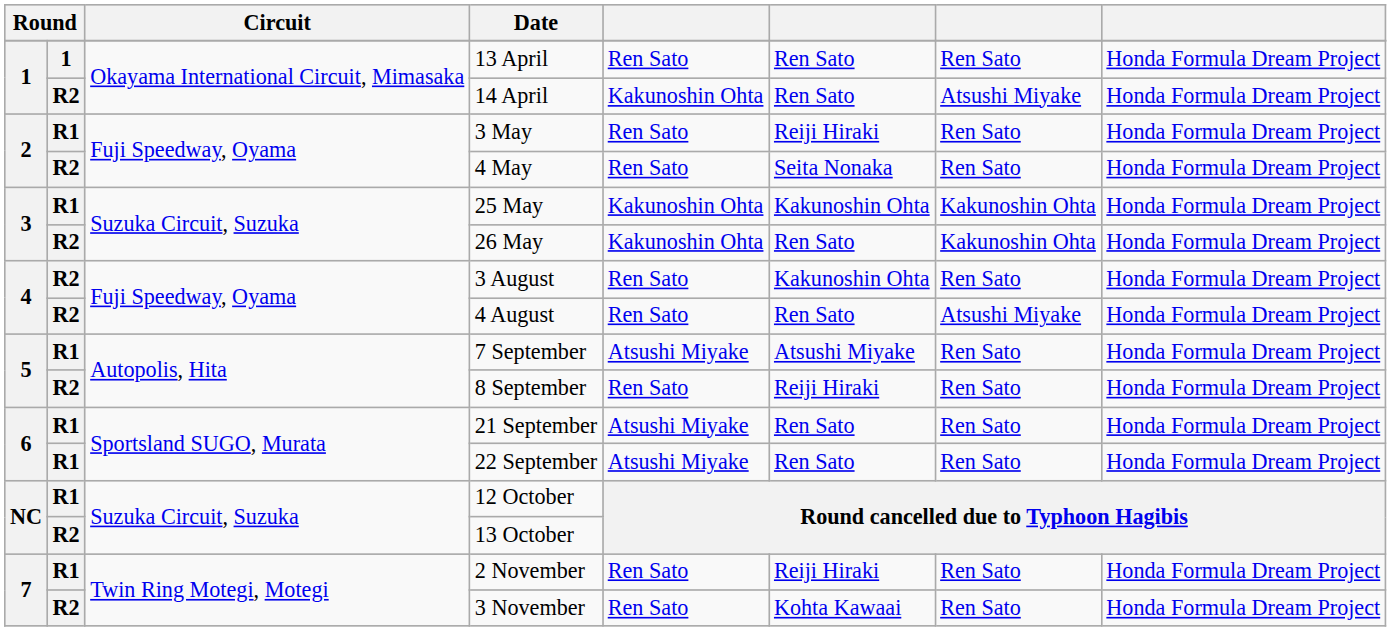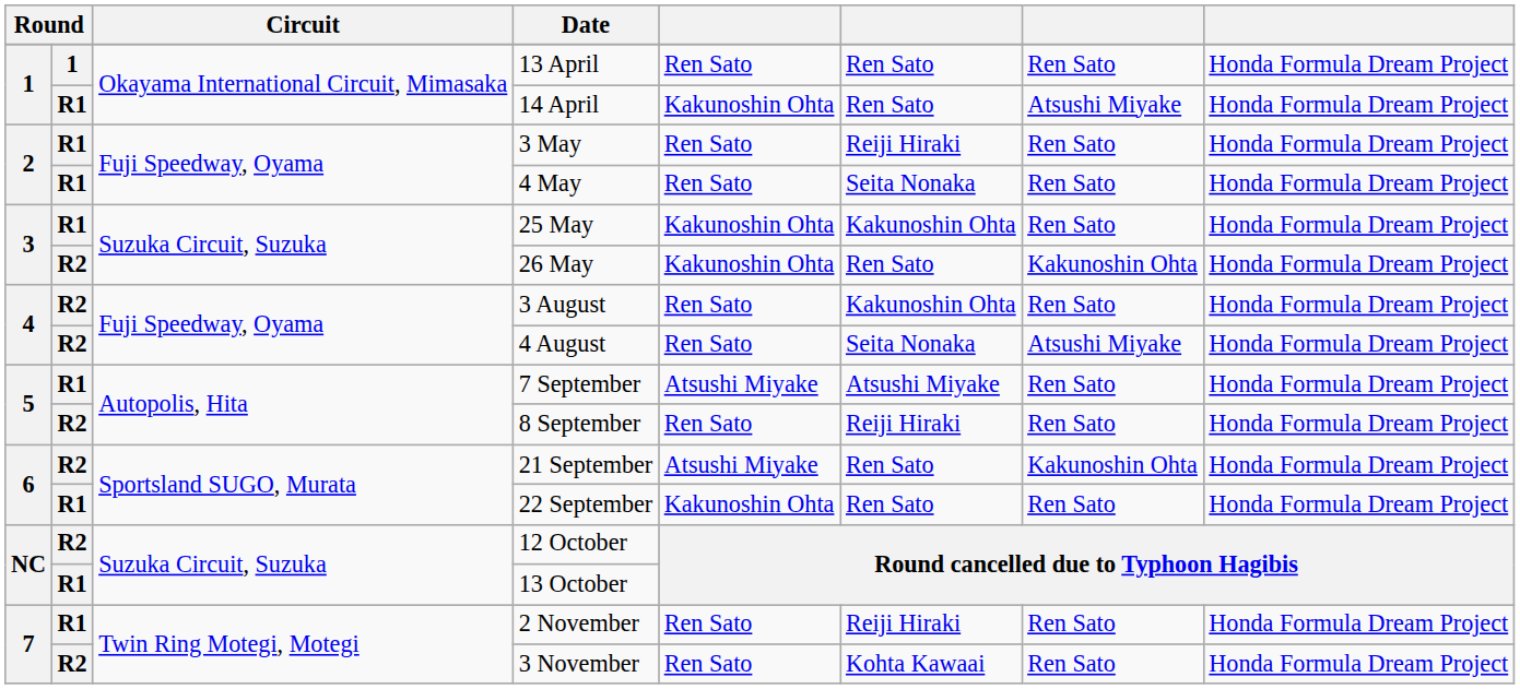14 April | column 2: R2 -> R1
4 May | column 2: R2 -> R1
25 May | column 7: Kakunoshin Ohta -> Ren Sato
4 August | column 6: Ren Sato -> Seita Nonaka
21 September | column 2: R1 -> R2
21 September | column 7: Ren Sato -> Kakunoshin Ohta
22 September | column 5: Atsushi Miyake -> Kakunoshin Ohta
12 October | column 2: R1 -> R2
13 October | column 2: R2 -> R1
